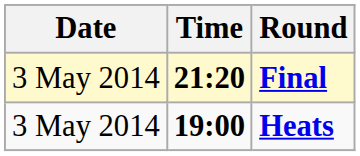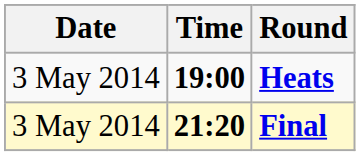rows swapped: Heats <-> Final
